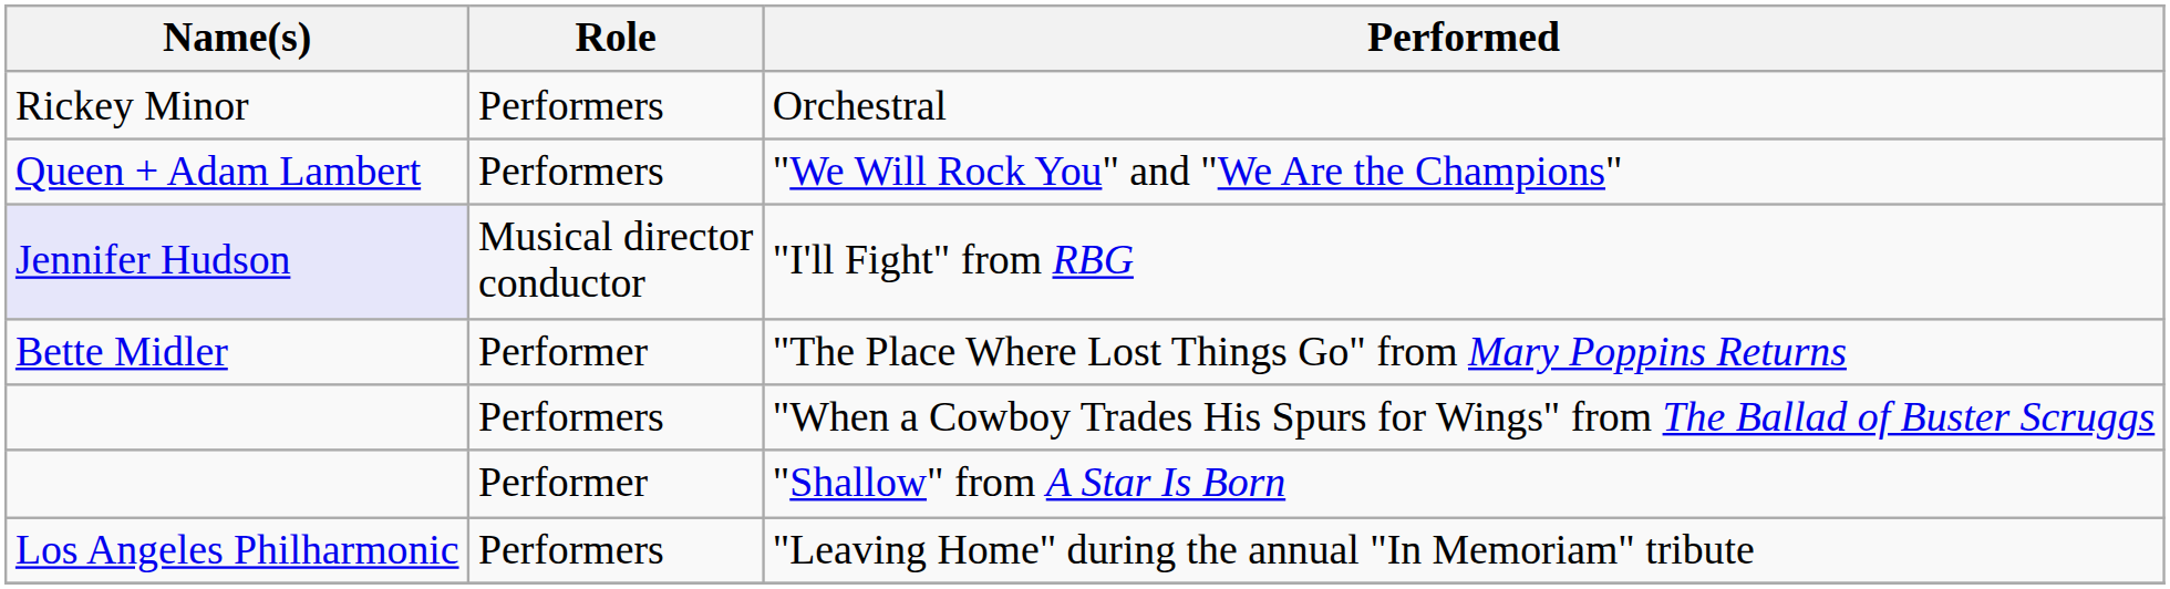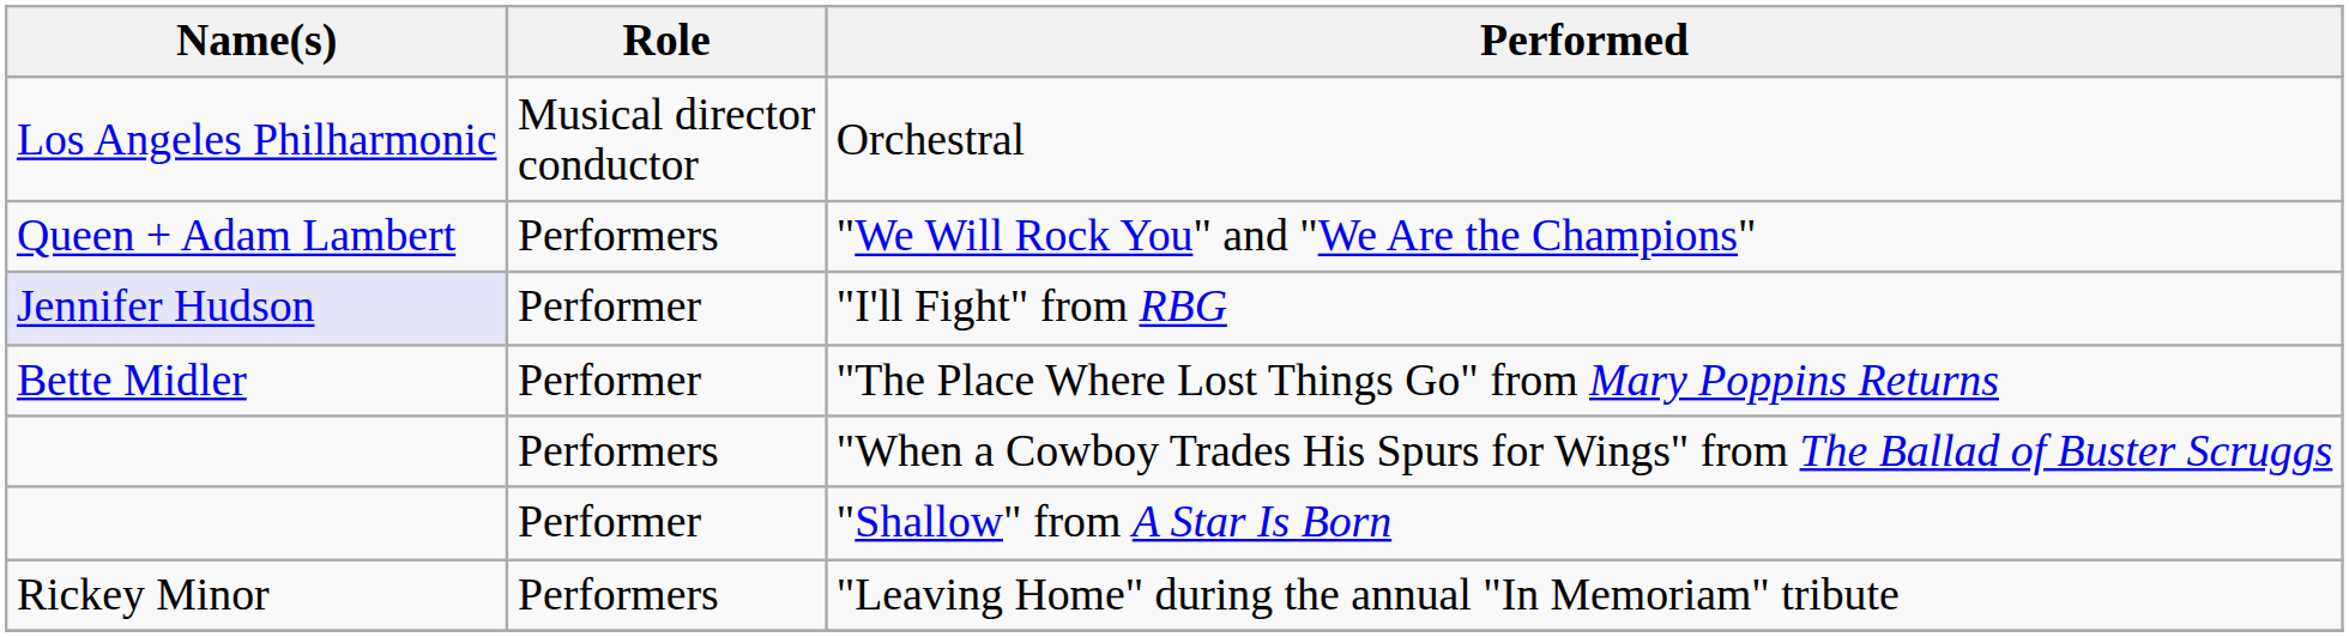Orchestral | Name(s): Rickey Minor -> Los Angeles Philharmonic
Orchestral | Role: Performers -> Musical director conductor
"I'll Fight" from RBG | Role: Musical director conductor -> Performer
"Leaving Home" during the annual "In Memoriam" tribute | Name(s): Los Angeles Philharmonic -> Rickey Minor
